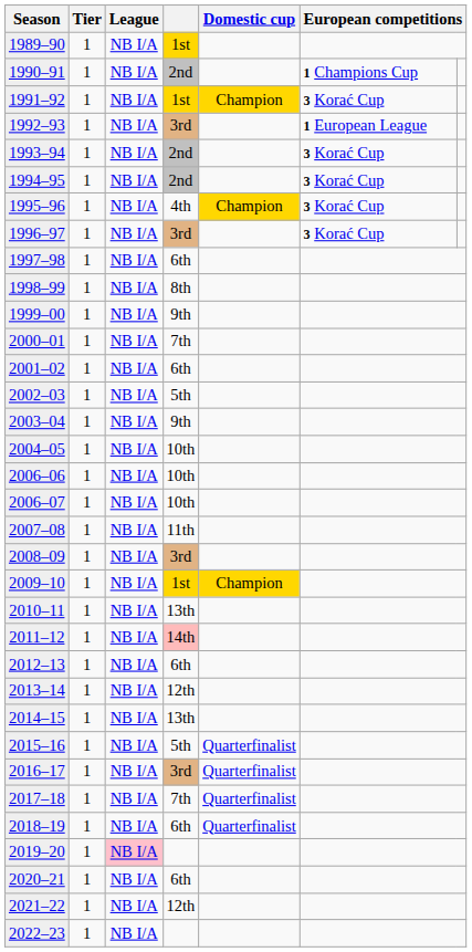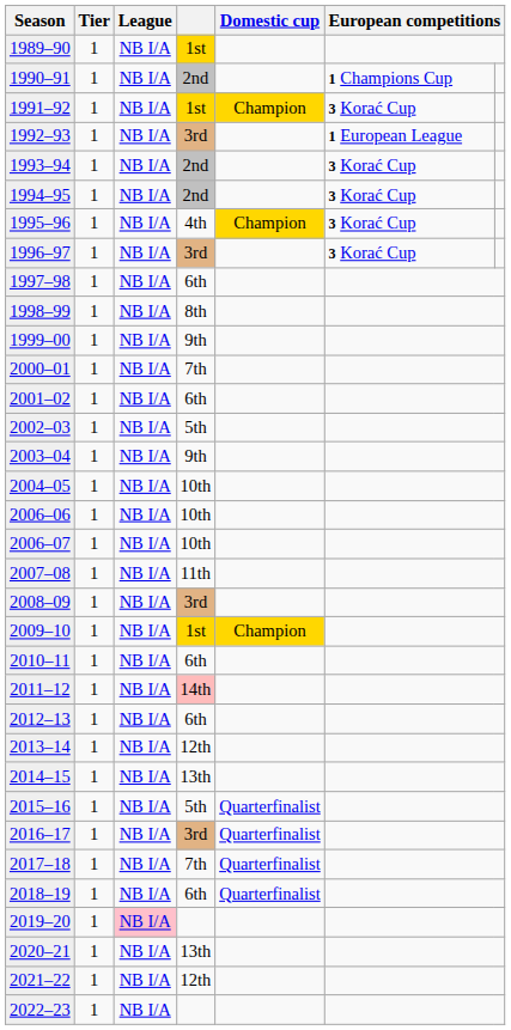2010–11 | column 4: 13th -> 6th
2020–21 | column 4: 6th -> 13th
